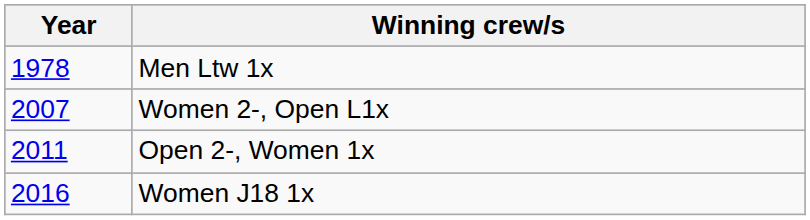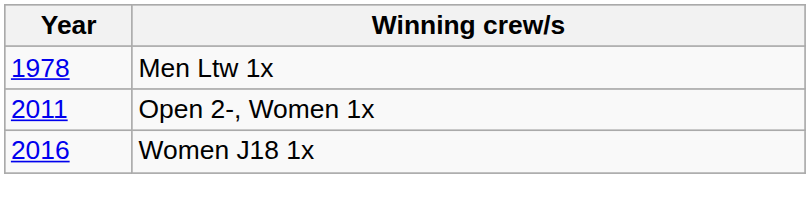- row: 2007 | Women 2-, Open L1x
